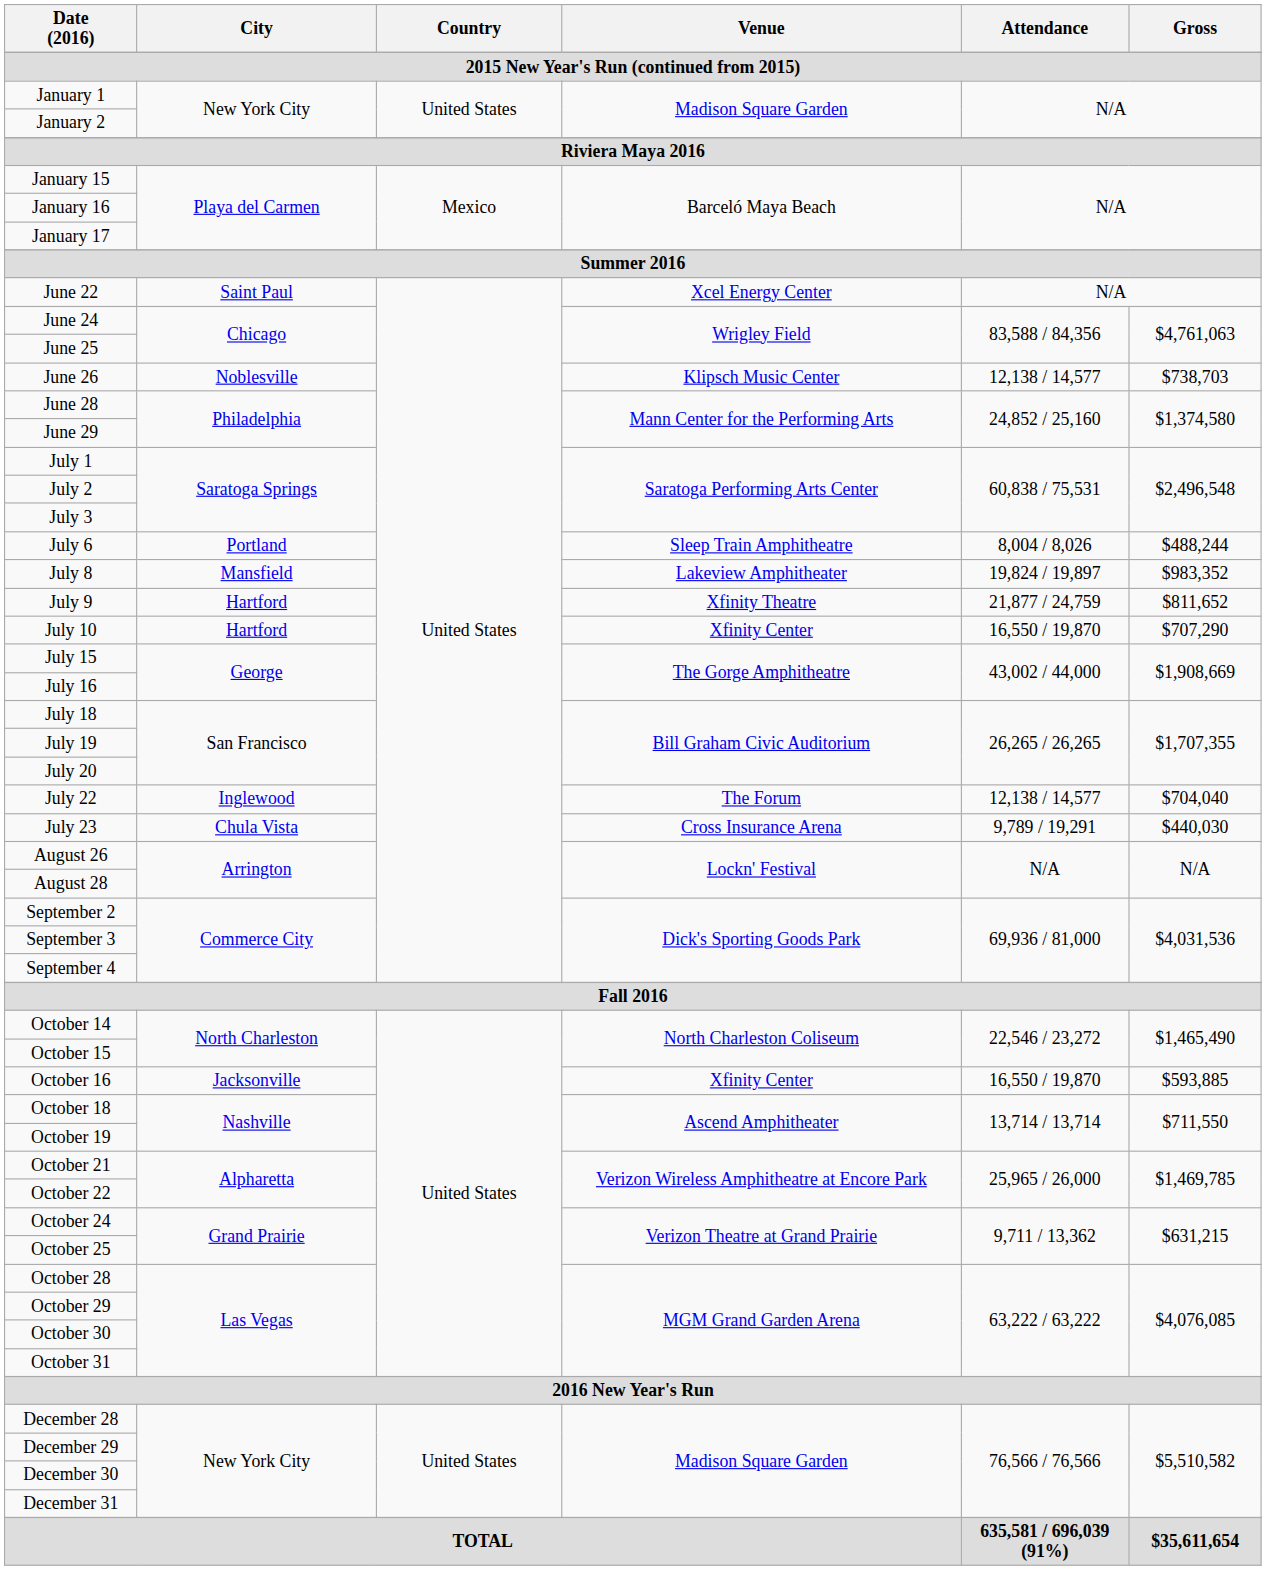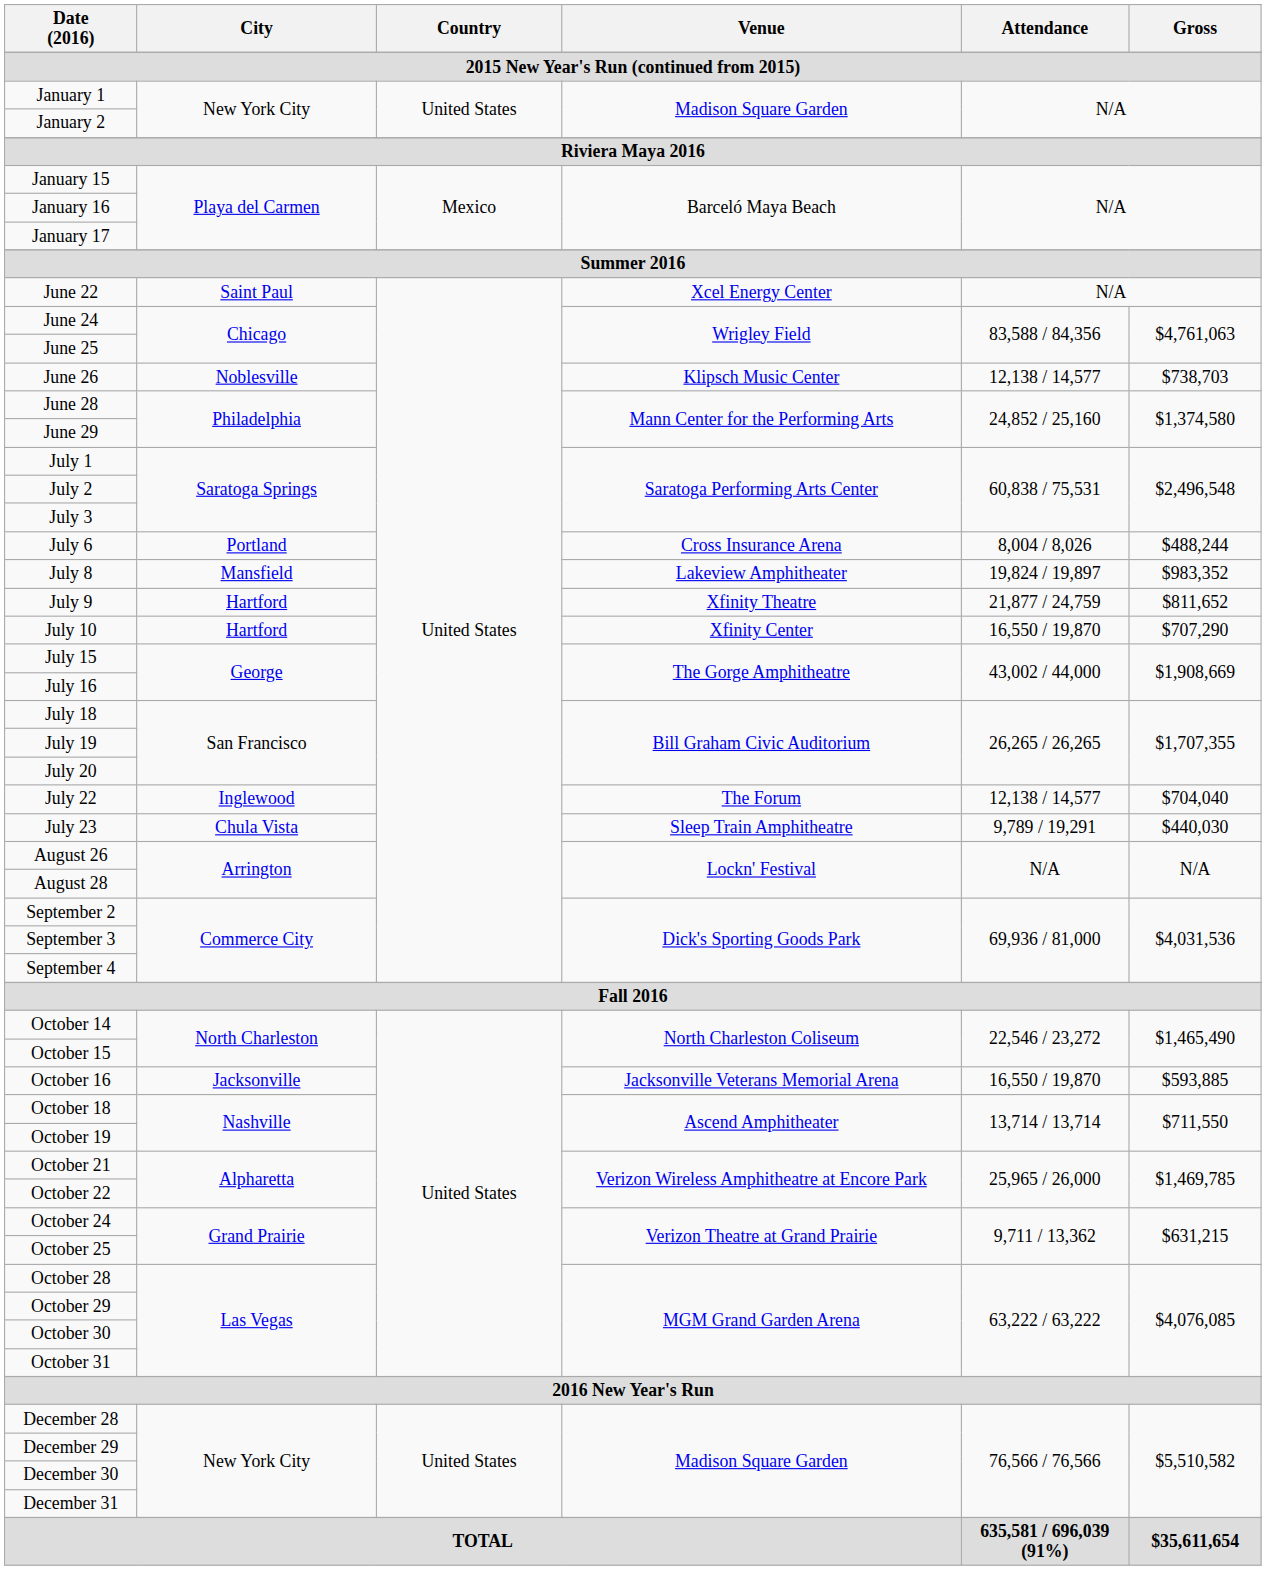July 6 | Venue: Sleep Train Amphitheatre -> Cross Insurance Arena
July 23 | Venue: Cross Insurance Arena -> Sleep Train Amphitheatre
October 16 | Venue: Xfinity Center -> Jacksonville Veterans Memorial Arena
